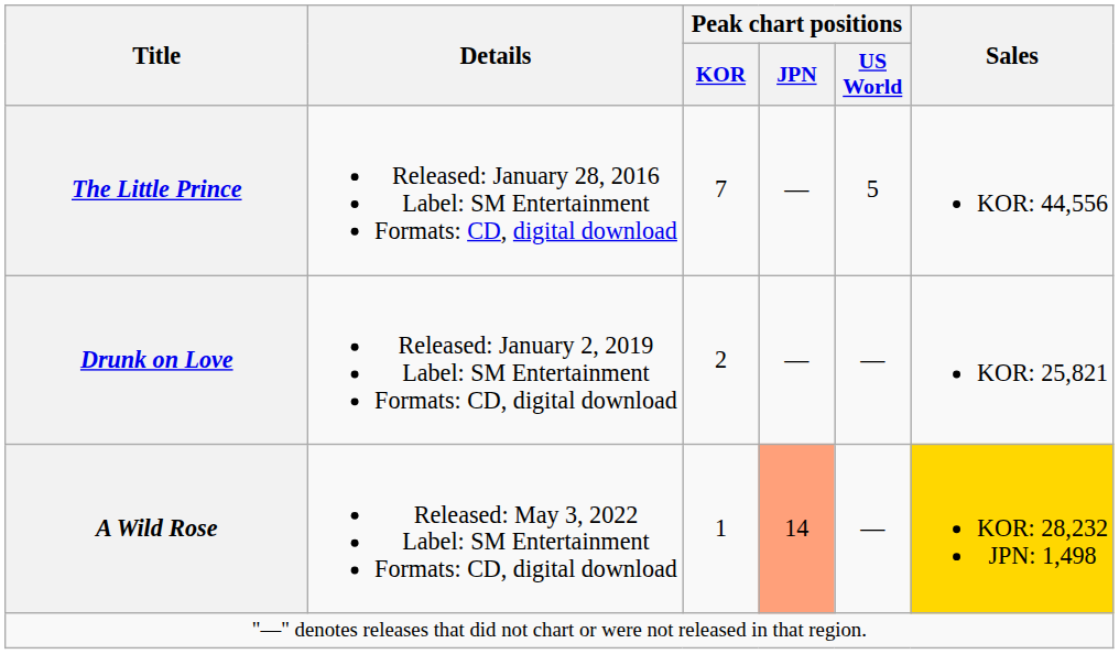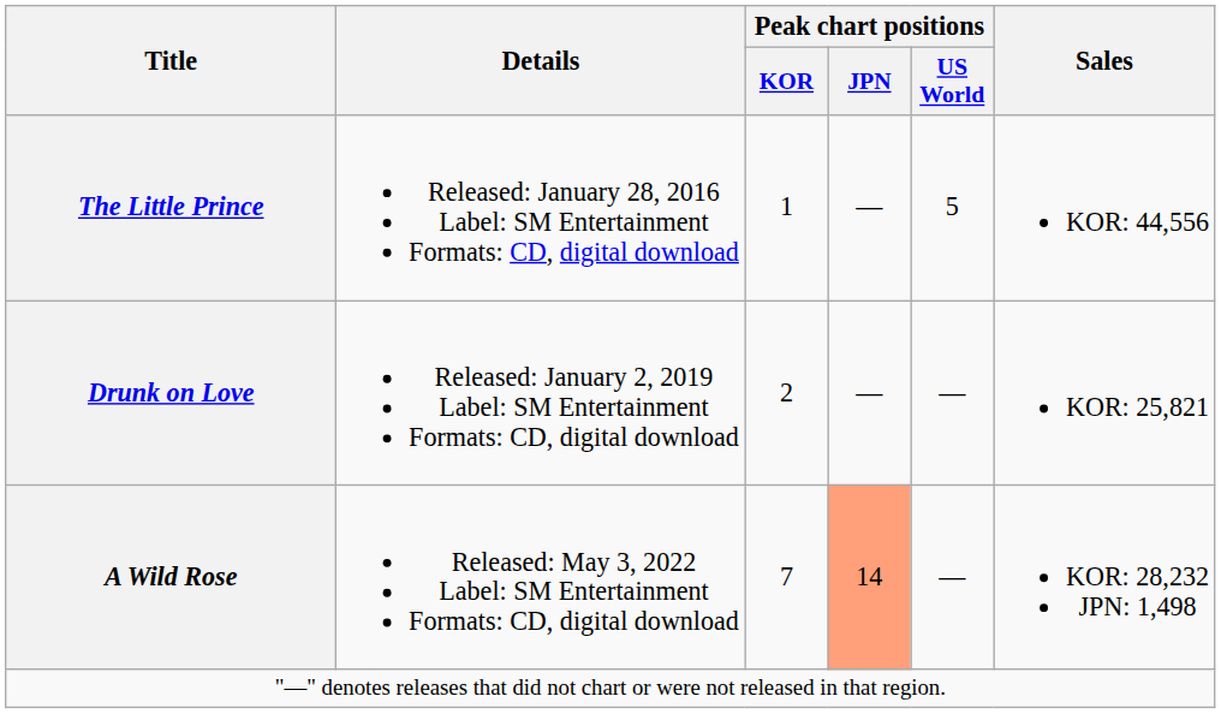The Little Prince | Peak chart positions / KOR: 7 -> 1
A Wild Rose | Peak chart positions / KOR: 1 -> 7
A Wild Rose | Sales: gold background -> no background
